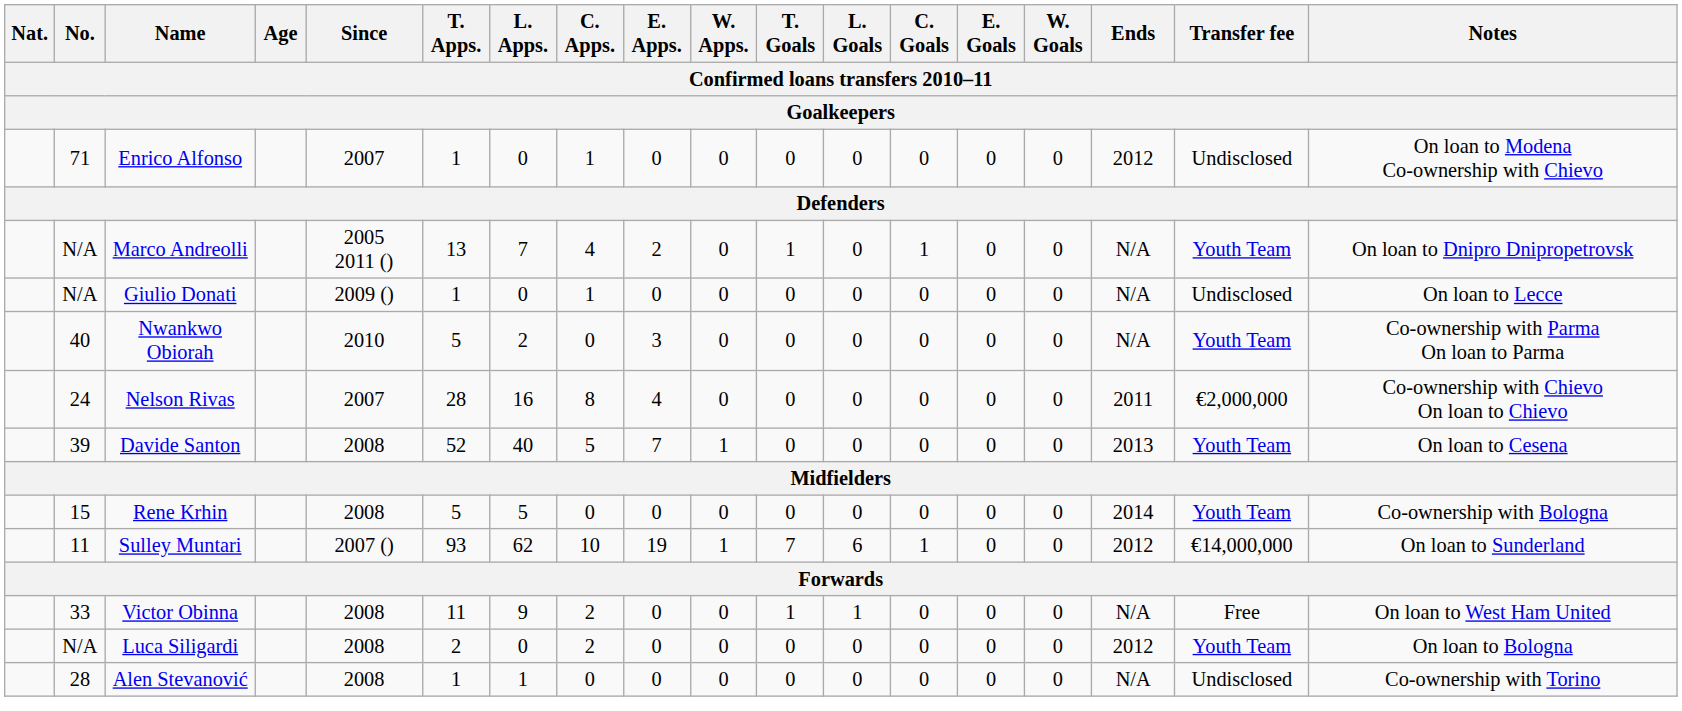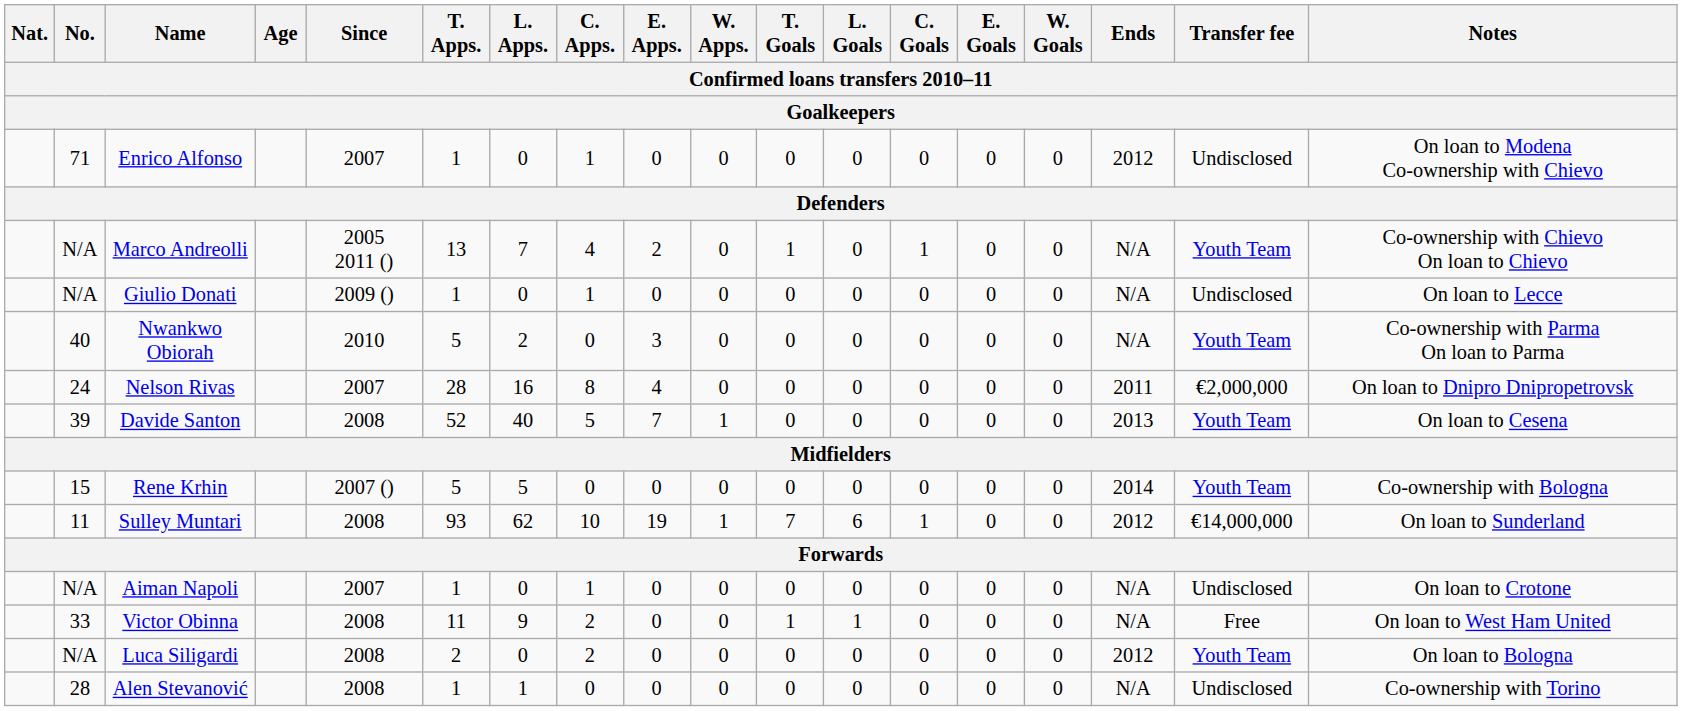Marco Andreolli | Notes: On loan to Dnipro Dnipropetrovsk -> Co-ownership with Chievo On loan to Chievo
Nelson Rivas | Notes: Co-ownership with Chievo On loan to Chievo -> On loan to Dnipro Dnipropetrovsk
Rene Krhin | Since: 2008 -> 2007 ()
Sulley Muntari | Since: 2007 () -> 2008
+ row: N/A | Aiman Napoli | 2007 | 1 | 0 | 1 | 0 | 0 | 0 | 0 | 0 | 0 | 0 | N/A | Undisclosed | On loan to Crotone
